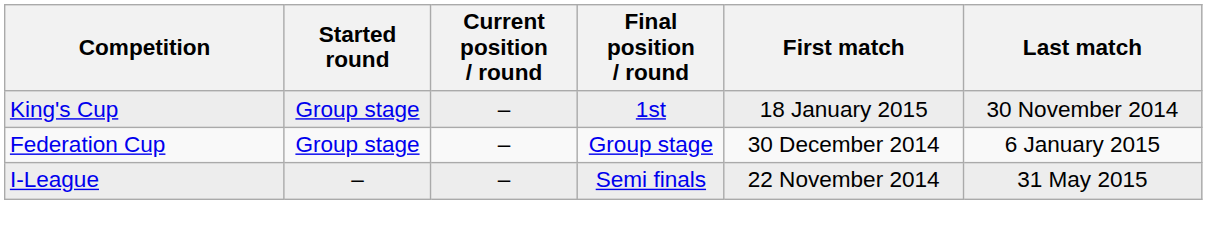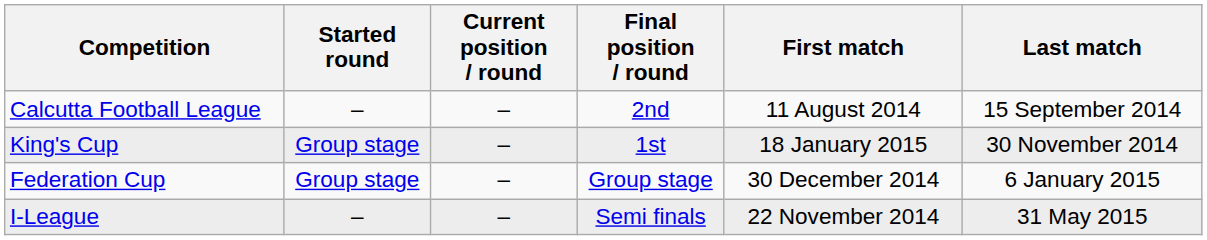+ row: Calcutta Football League | – | – | 2nd | 11 August 2014 | 15 September 2014
